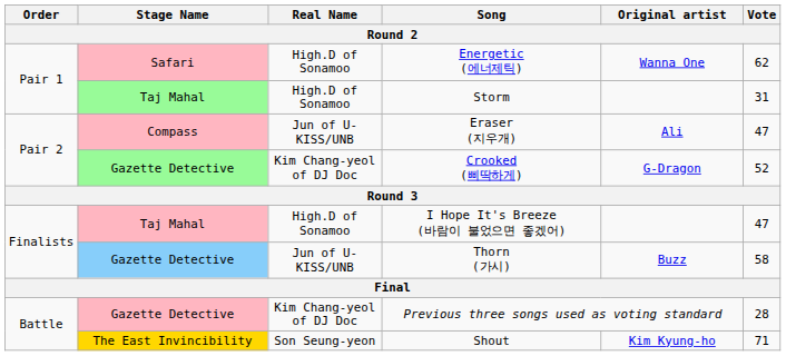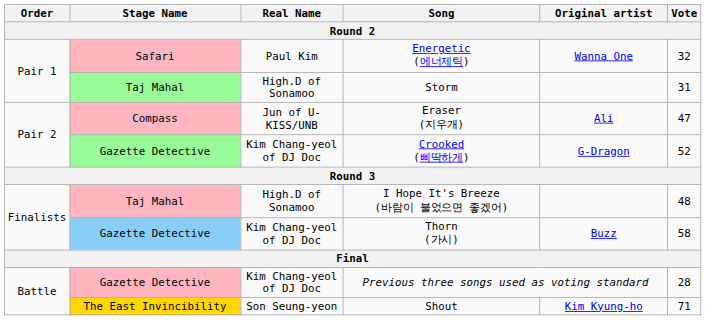Energetic (에너제틱) | Real Name: High.D of Sonamoo -> Paul Kim
Energetic (에너제틱) | Vote: 62 -> 32
I Hope It's Breeze (바람이 불었으면 좋겠어) | Vote: 47 -> 48
Thorn (가시) | Real Name: Jun of U-KISS/UNB -> Kim Chang-yeol of DJ Doc
